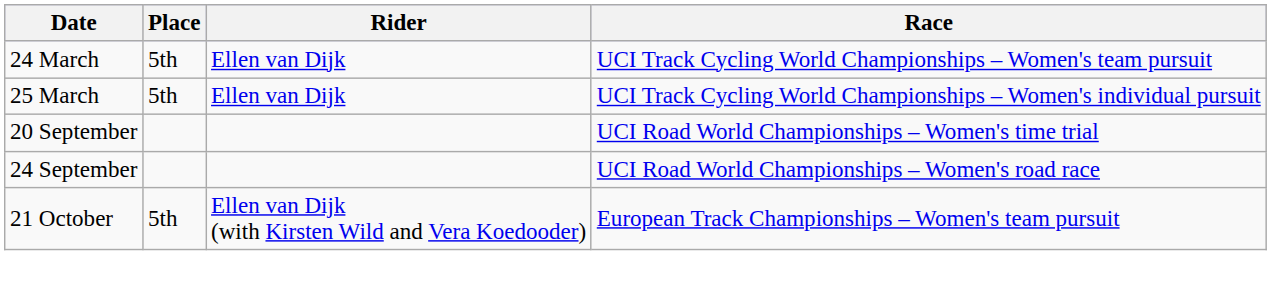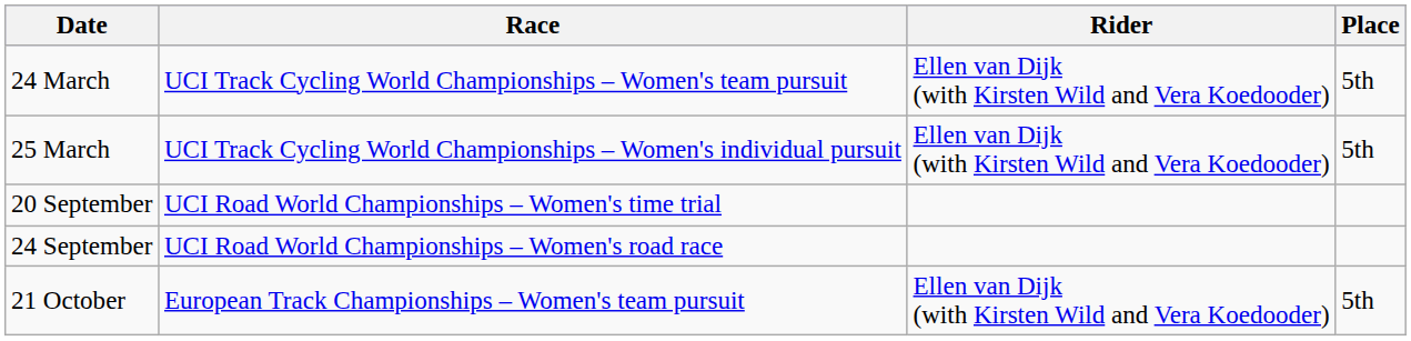columns swapped: Race <-> Place
24 March | Rider: Ellen van Dijk -> Ellen van Dijk (with Kirsten Wild and Vera Koedooder)
25 March | Rider: Ellen van Dijk -> Ellen van Dijk (with Kirsten Wild and Vera Koedooder)
